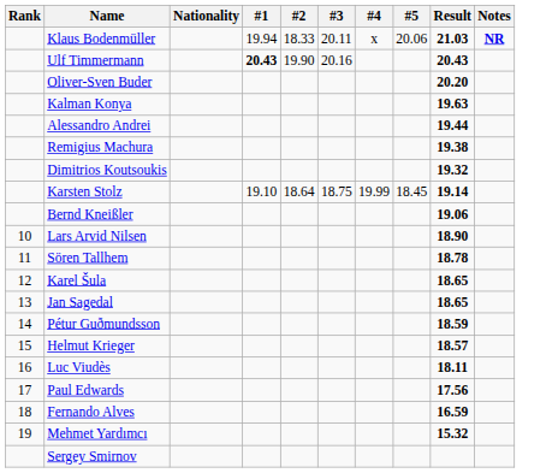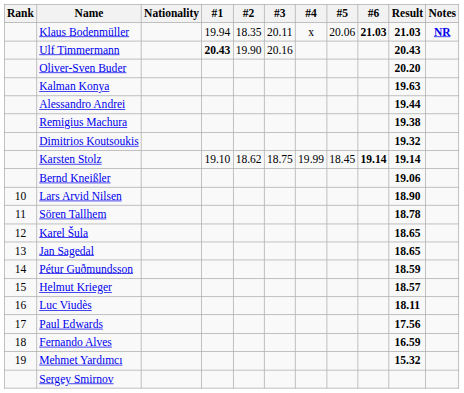+ column: #6 | 21.03 | 19.14
Klaus Bodenmüller | #2: 18.33 -> 18.35
Karsten Stolz | #2: 18.64 -> 18.62
